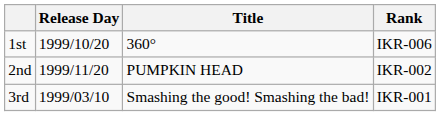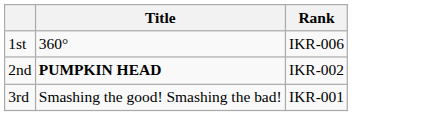- column: Release Day | 1999/10/20 | 1999/11/20 | 1999/03/10
2nd | Title: normal -> bold
